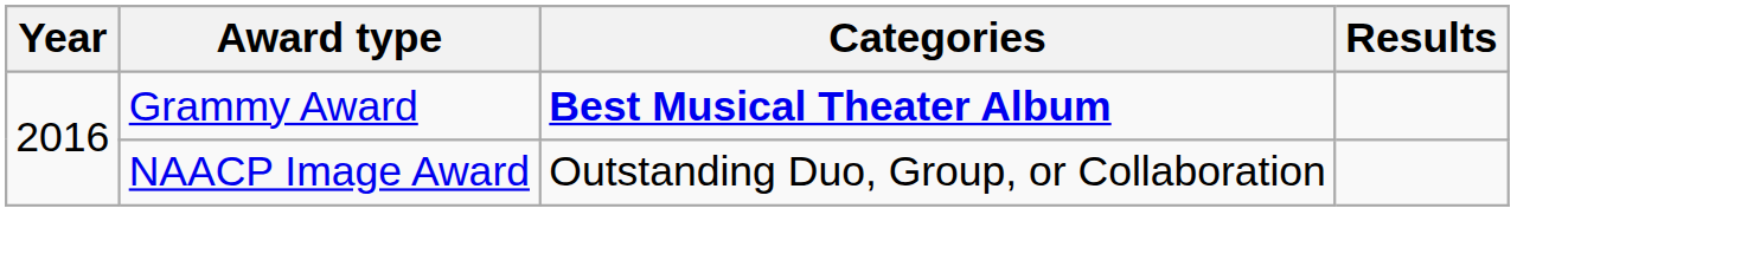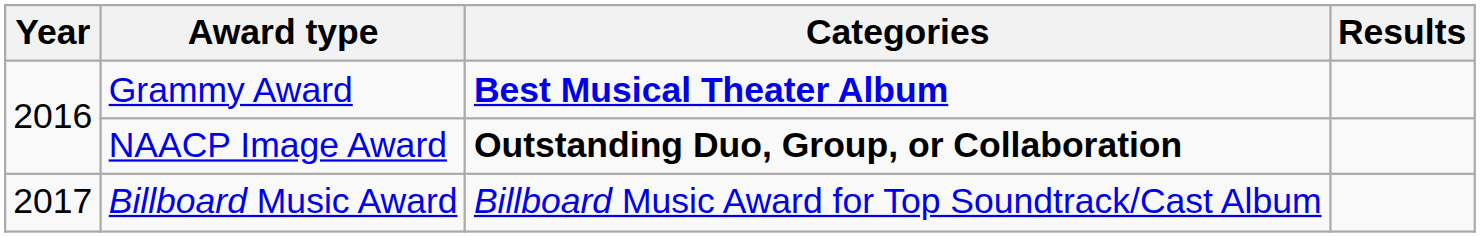NAACP Image Award | Categories: normal -> bold
+ row: 2017 | Billboard Music Award | Billboard Music Award for Top Soundtrack/Cast Album
